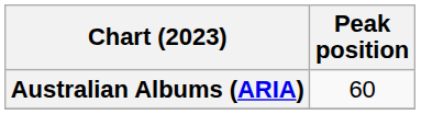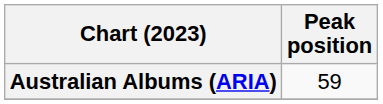Australian Albums (ARIA) | Peak position: 60 -> 59
